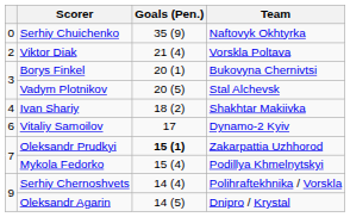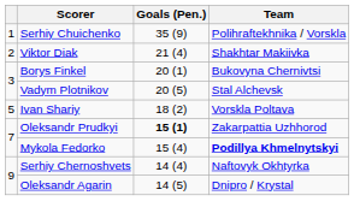Serhiy Chuichenko | column 1: 0 -> 1
Serhiy Chuichenko | Team: Naftovyk Okhtyrka -> Polihraftekhnika / Vorskla
Viktor Diak | Team: Vorskla Poltava -> Shakhtar Makiivka
Ivan Shariy | column 1: 4 -> 5
Ivan Shariy | Team: Shakhtar Makiivka -> Vorskla Poltava
- row: 6 | Vitaliy Samoilov | 17 | Dynamo-2 Kyiv
Mykola Fedorko | Team: normal -> bold
Serhiy Chernoshvets | Team: Polihraftekhnika / Vorskla -> Naftovyk Okhtyrka
